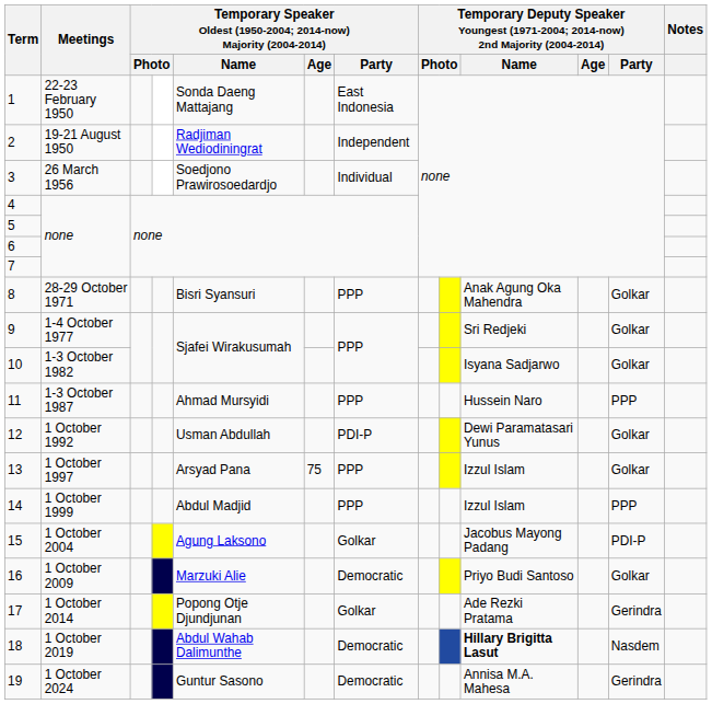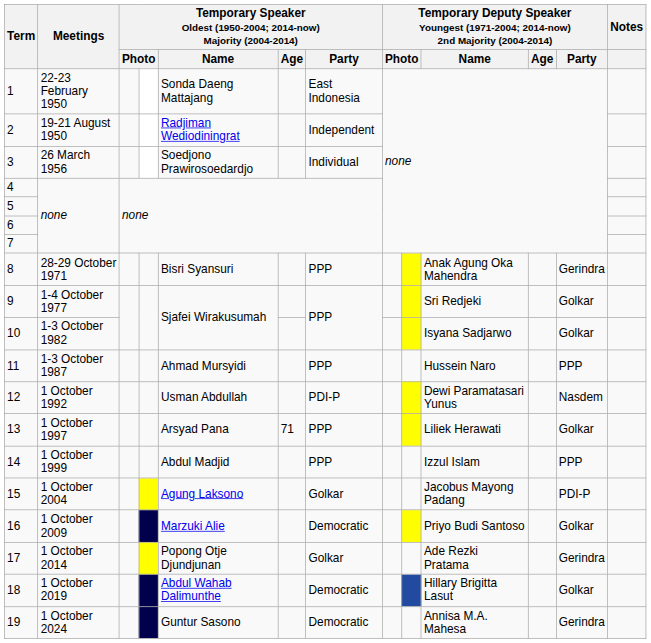8 | column 12: Golkar -> Gerindra
12 | column 12: Golkar -> Nasdem
13 | column 6: 75 -> 71
13 | column 10: Izzul Islam -> Liliek Herawati
18 | column 10: bold -> normal
18 | column 12: Nasdem -> Golkar
